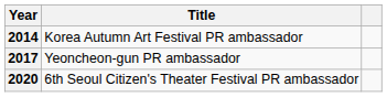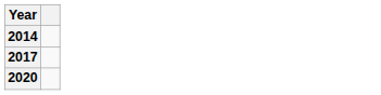- column: Title | Korea Autumn Art Festival PR ambassador | Yeoncheon-gun PR ambassador | 6th Seoul Citizen's Theater Festival PR ambassador
